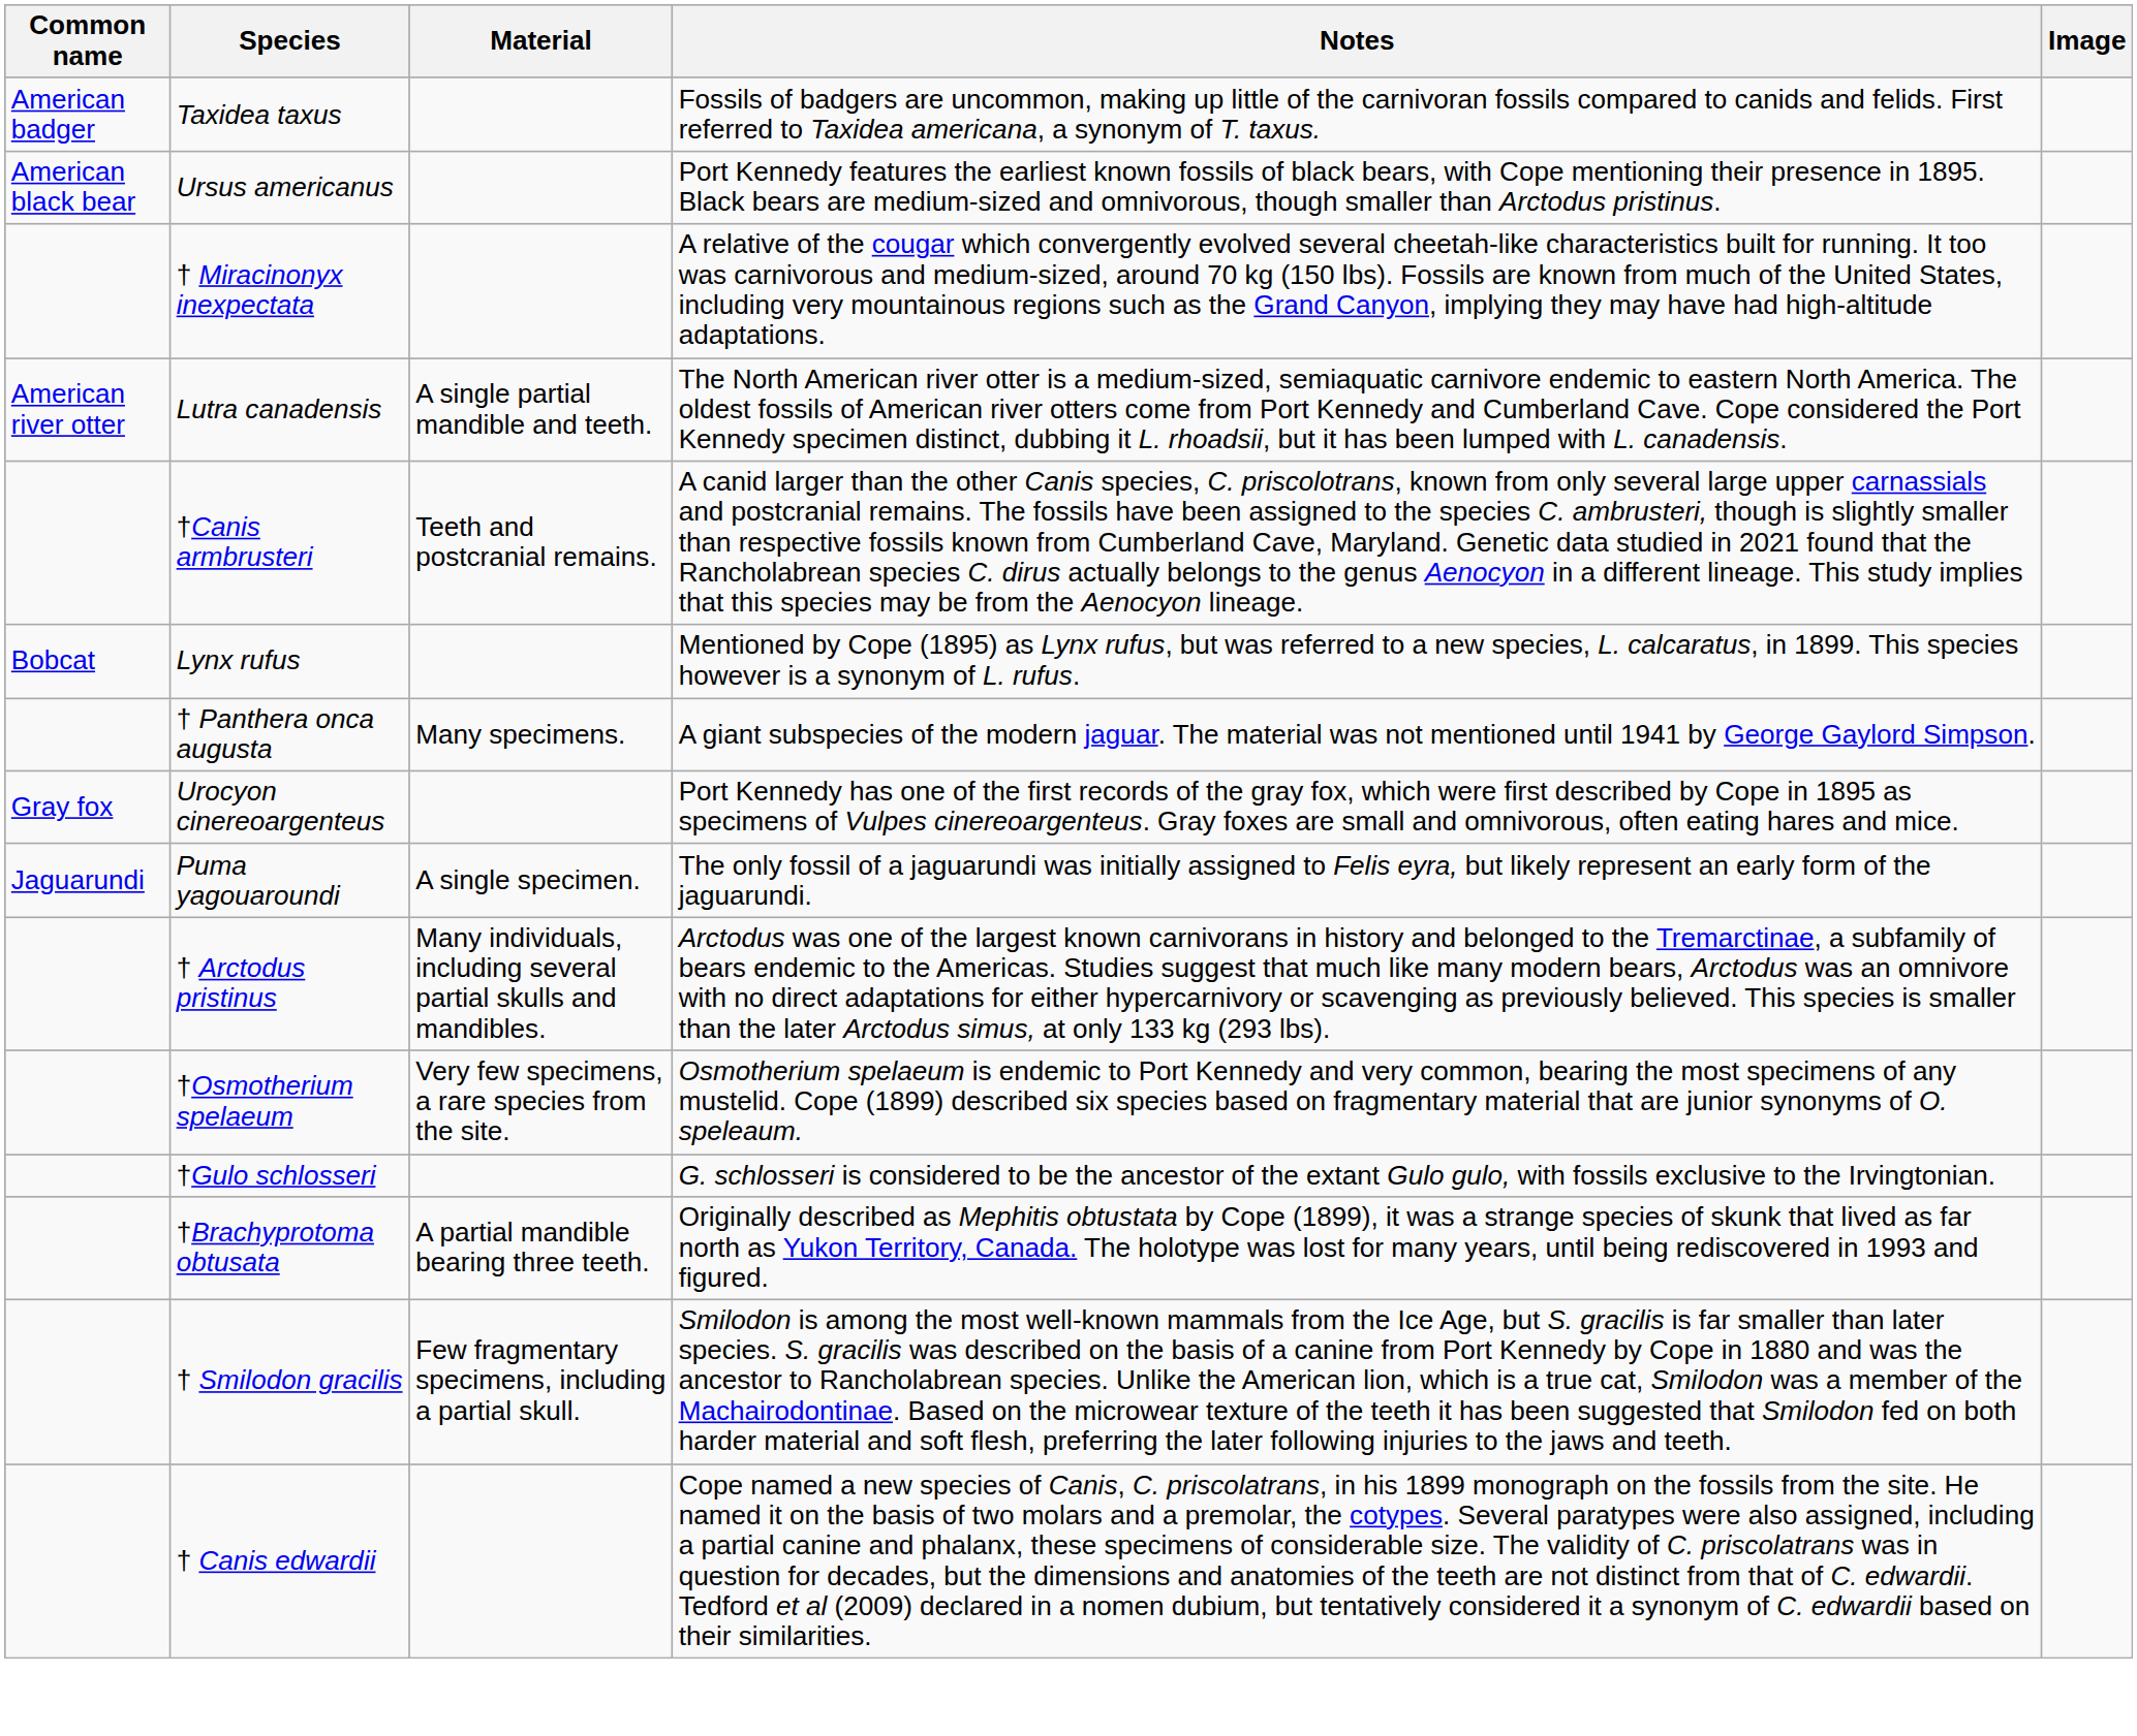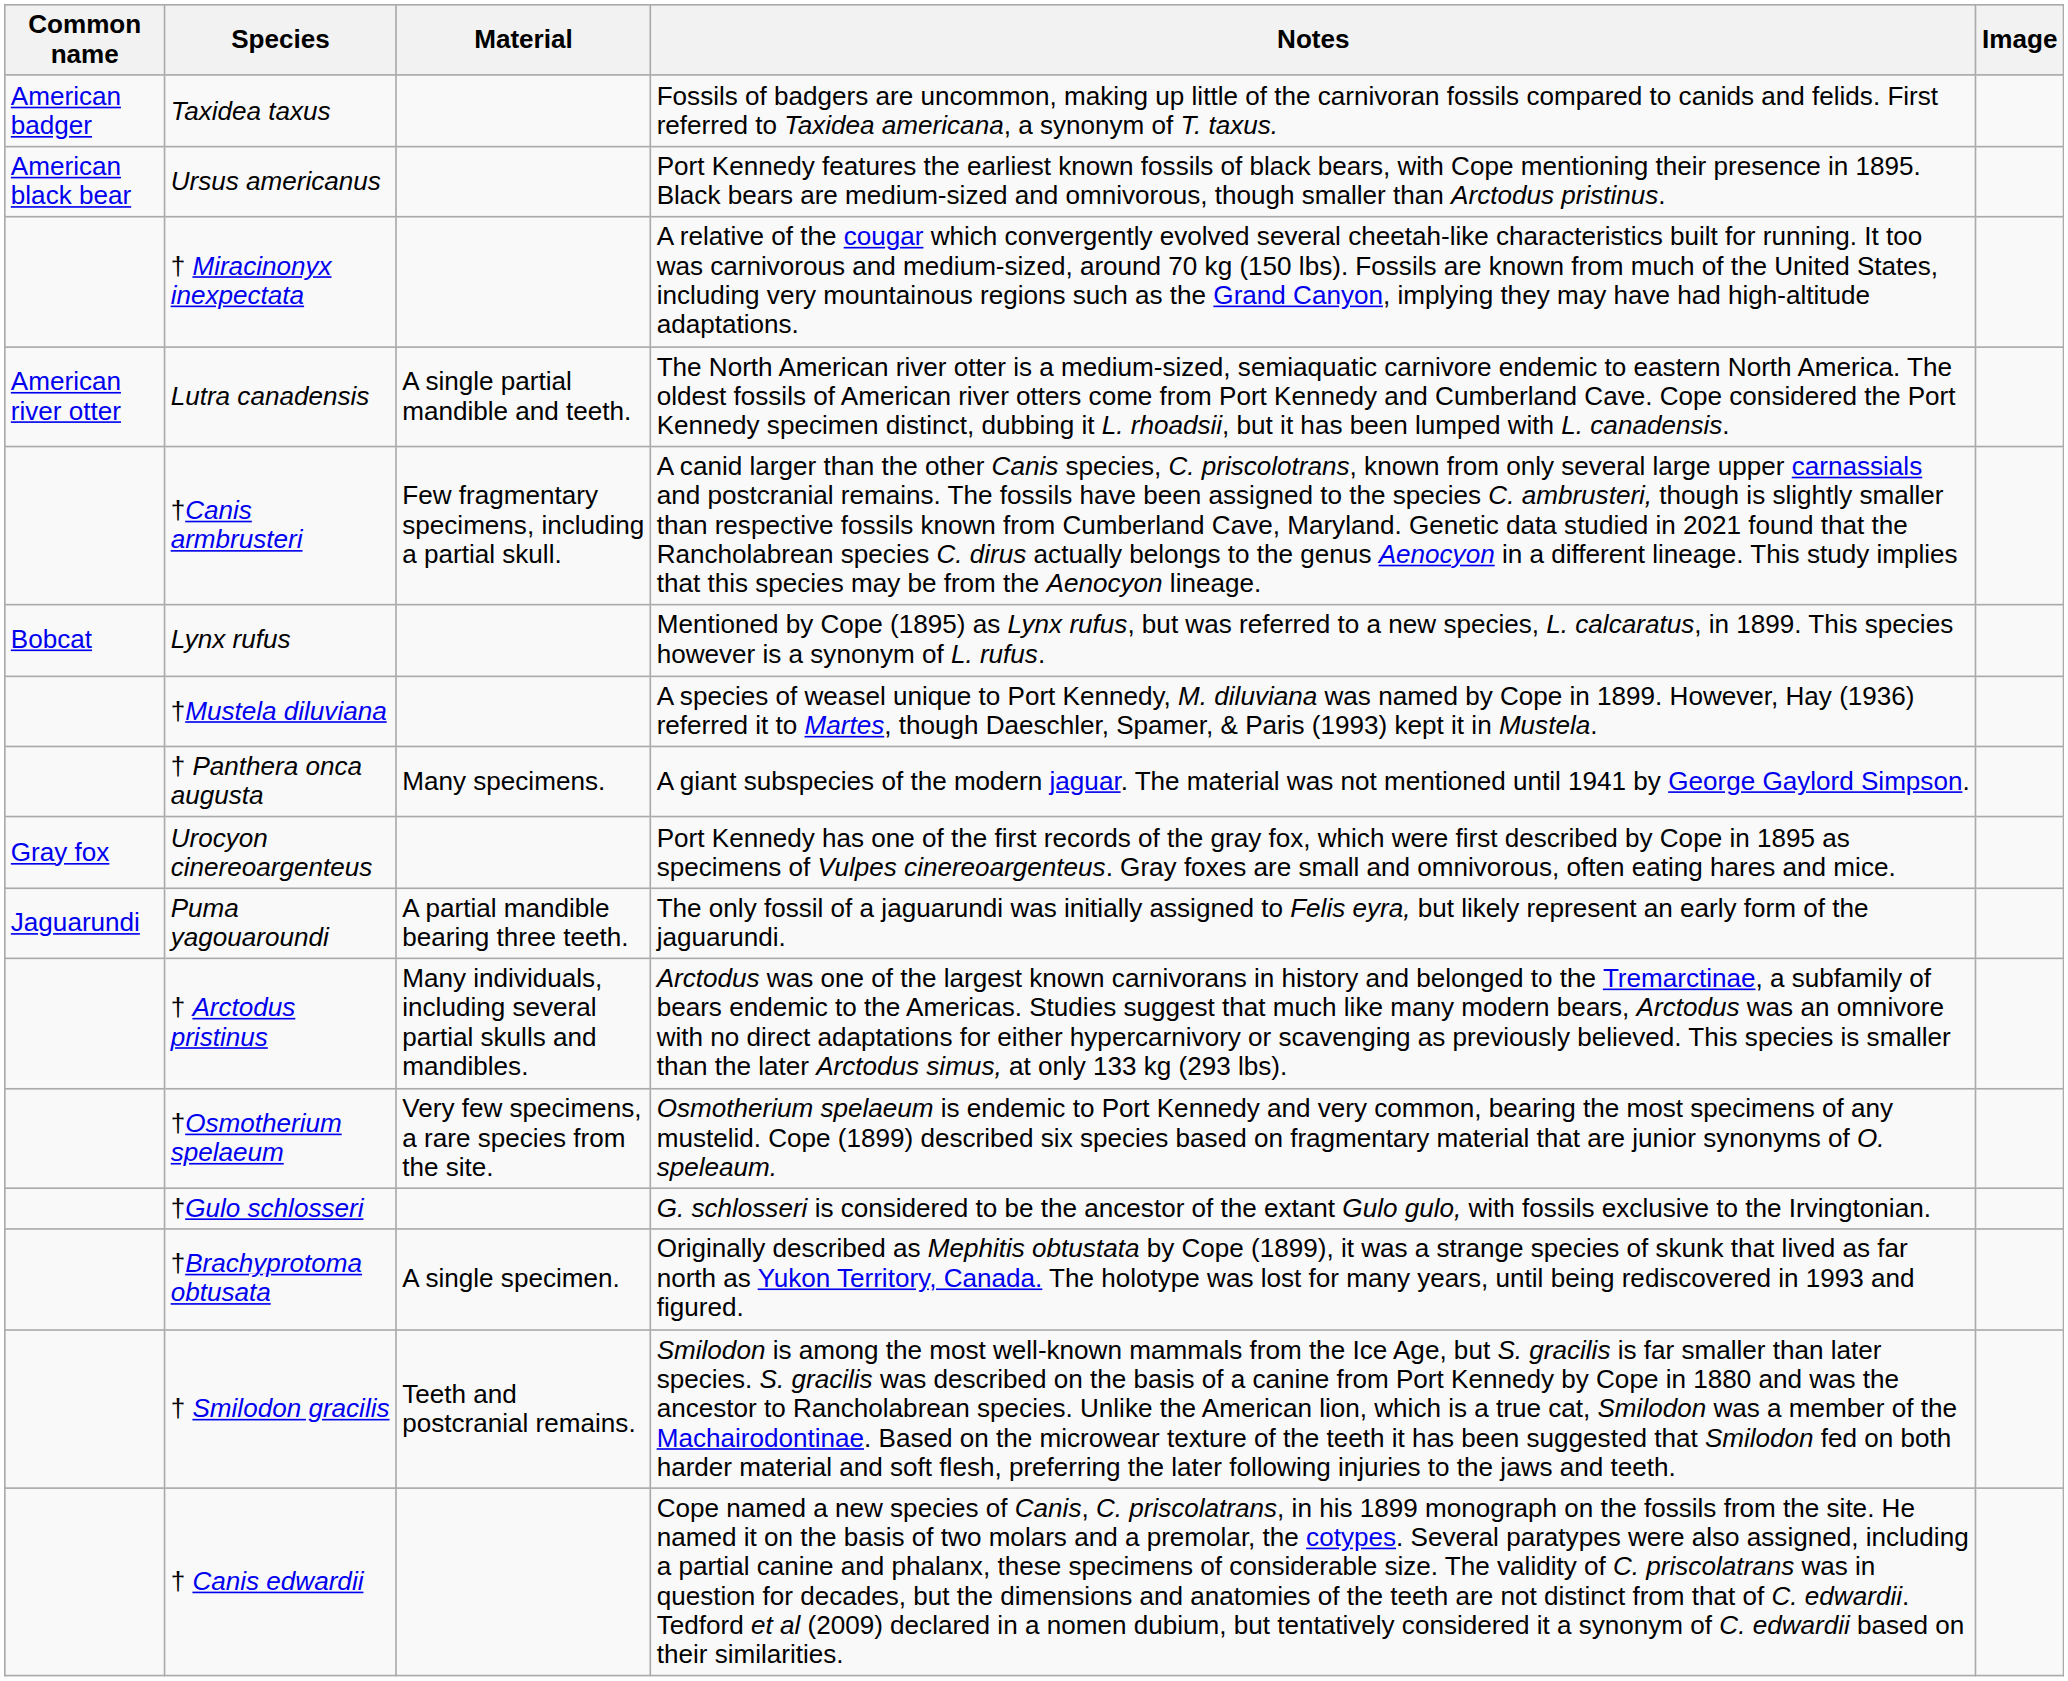†Canis armbrusteri | Material: Teeth and postcranial remains. -> Few fragmentary specimens, including a partial skull.
+ row: †Mustela diluviana | A species of weasel unique to Port Kennedy, M. diluviana was named by Cope in 1899. However, Hay (1936) referred it to Martes, though Daeschler, Spamer, & Paris (1993) kept it in Mustela.
Puma yagouaroundi | Material: A single specimen. -> A partial mandible bearing three teeth.
†Brachyprotoma obtusata | Material: A partial mandible bearing three teeth. -> A single specimen.
† Smilodon gracilis | Material: Few fragmentary specimens, including a partial skull. -> Teeth and postcranial remains.
